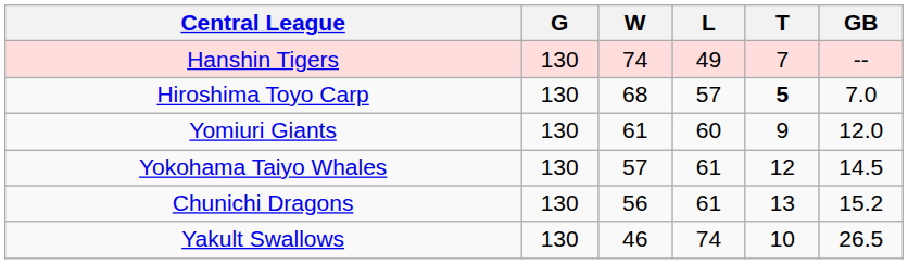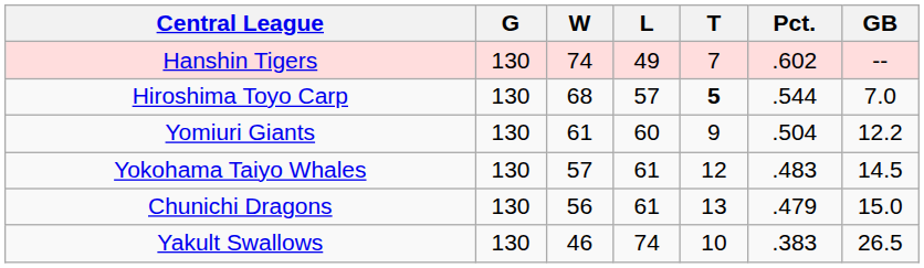+ column: Pct. | .602 | .544 | .504 | .483 | .479 | .383
Yomiuri Giants | GB: 12.0 -> 12.2
Chunichi Dragons | GB: 15.2 -> 15.0
